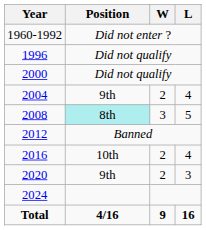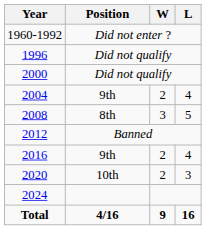2008 | Position: paleturquoise background -> no background
2016 | Position: 10th -> 9th
2020 | Position: 9th -> 10th
